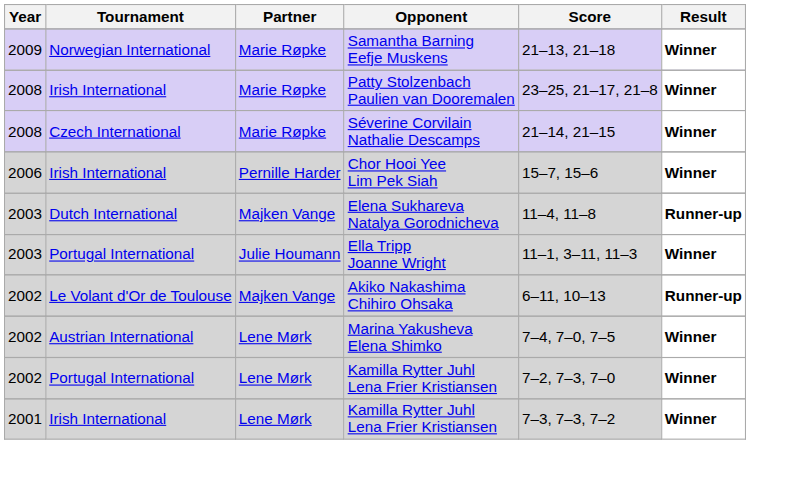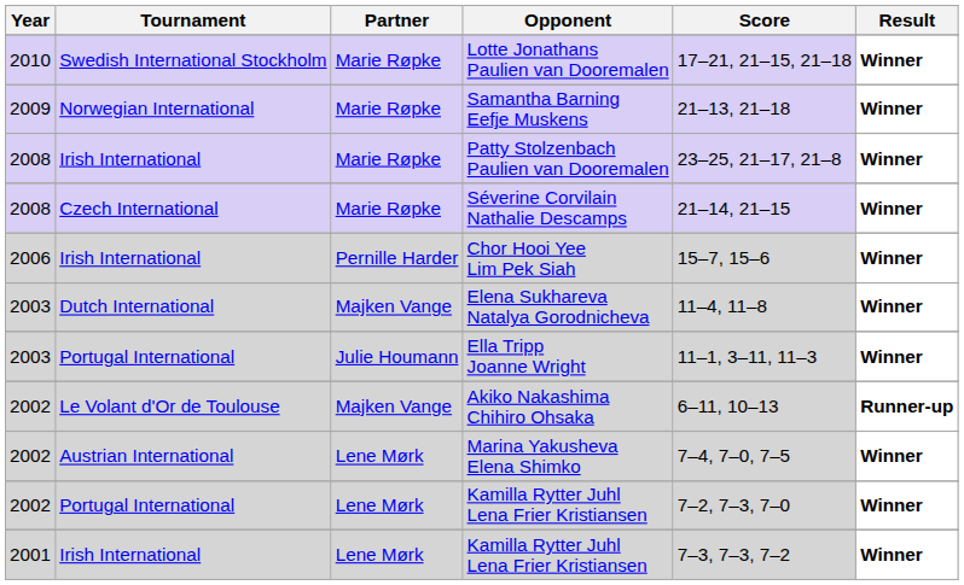+ row: 2010 | Swedish International Stockholm | Marie Røpke | Lotte Jonathans Paulien van Dooremalen | 17–21, 21–15, 21–18 | Winner
Elena Sukhareva Natalya Gorodnicheva | Result: Runner-up -> Winner
